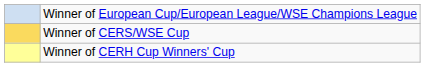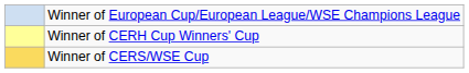rows swapped: Winner of CERH Cup Winners' Cup <-> Winner of CERS/WSE Cup
